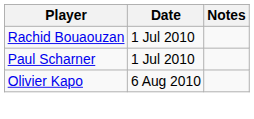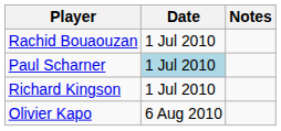Paul Scharner | Date: no background -> lightblue background
+ row: Richard Kingson | 1 Jul 2010
